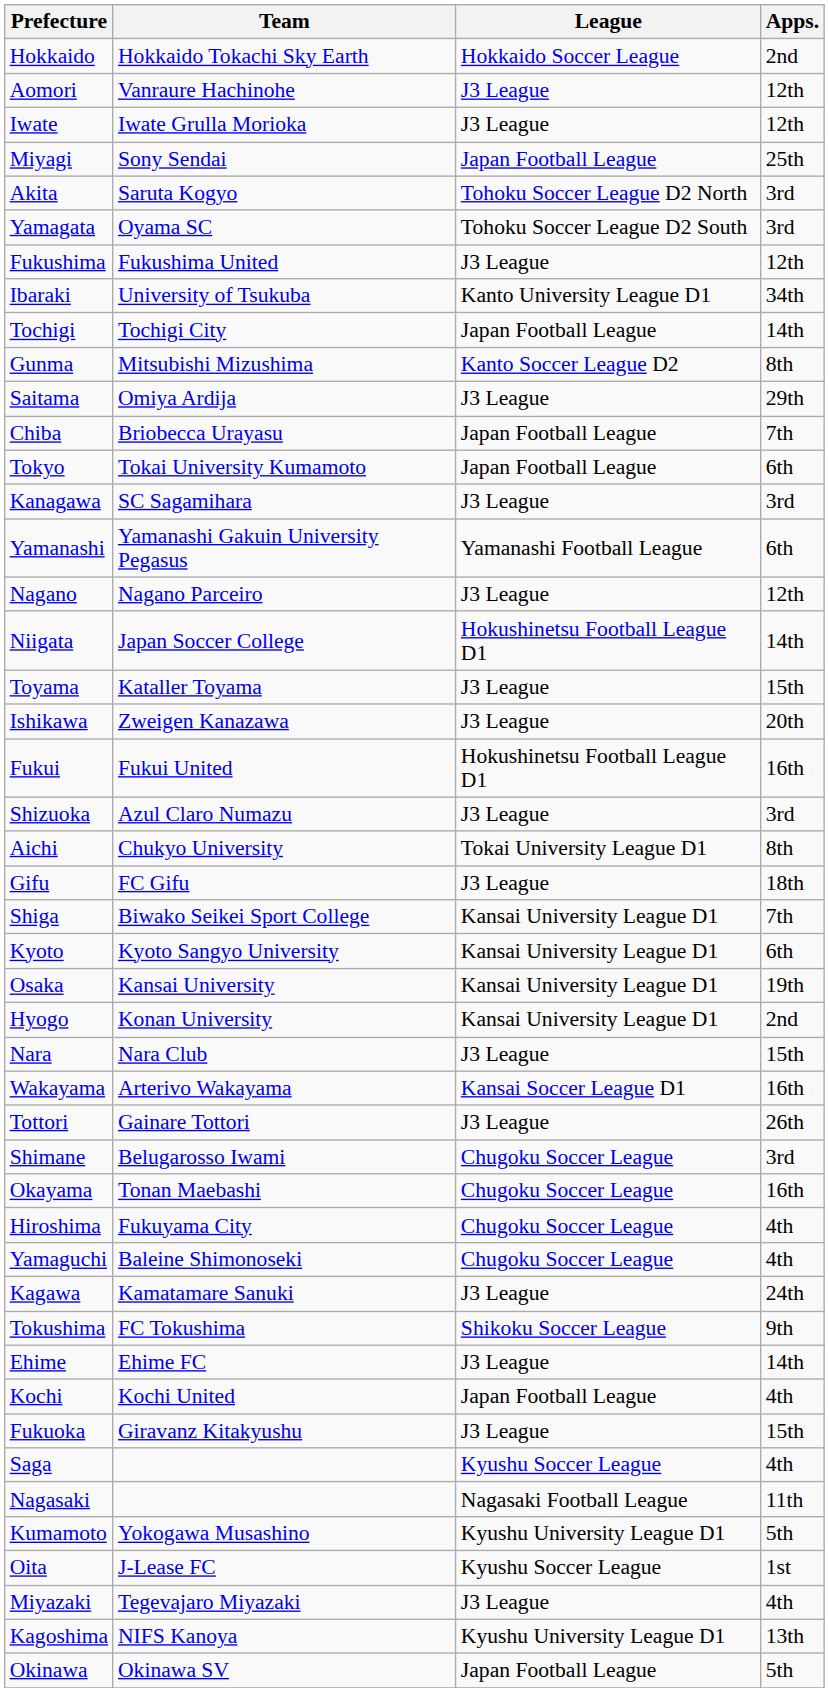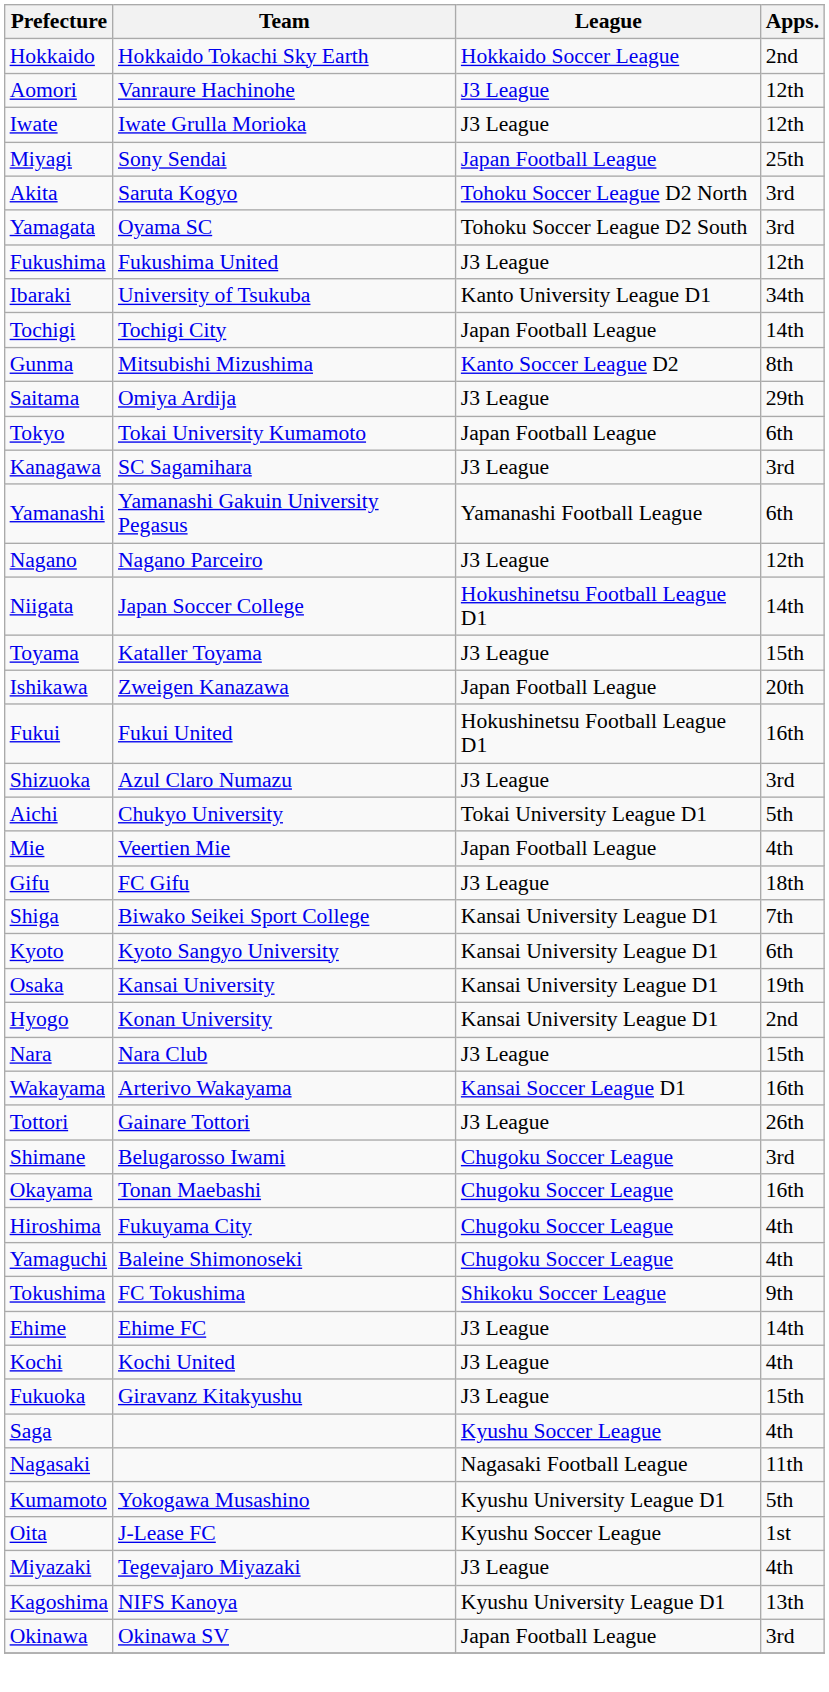- row: Chiba | Briobecca Urayasu | Japan Football League | 7th
Ishikawa | League: J3 League -> Japan Football League
Aichi | Apps.: 8th -> 5th
+ row: Mie | Veertien Mie | Japan Football League | 4th
- row: Kagawa | Kamatamare Sanuki | J3 League | 24th
Kochi | League: Japan Football League -> J3 League
Okinawa | Apps.: 5th -> 3rd
